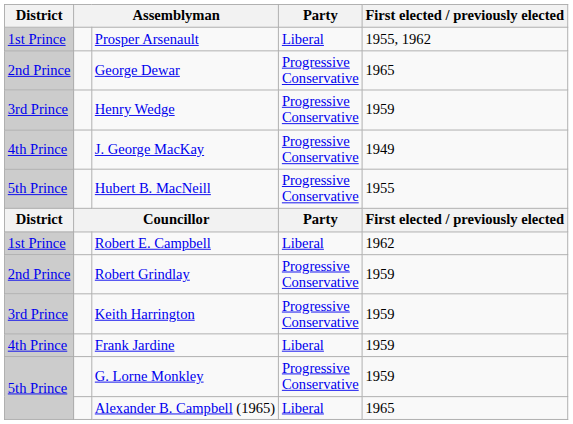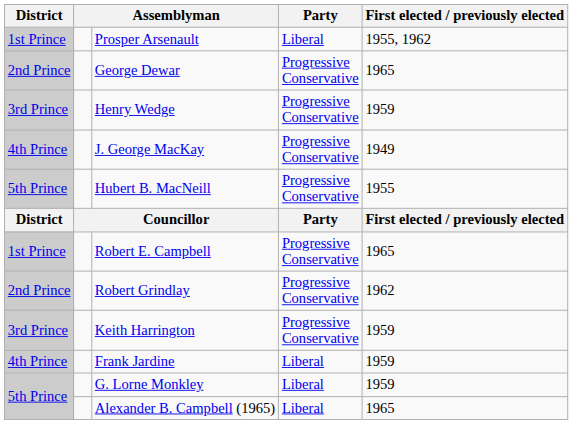Robert E. Campbell | Party: Liberal -> Progressive Conservative
Robert E. Campbell | First elected / previously elected: 1962 -> 1965
Robert Grindlay | First elected / previously elected: 1959 -> 1962
G. Lorne Monkley | Party: Progressive Conservative -> Liberal
